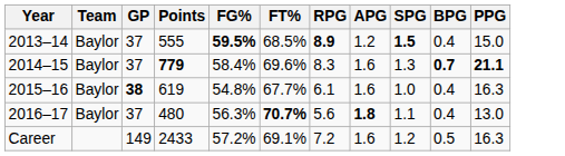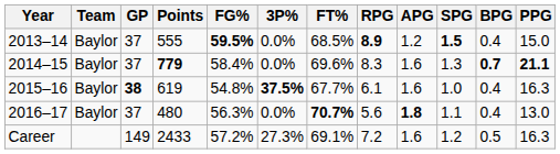+ column: 3P% | 0.0% | 0.0% | 37.5% | 0.0% | 27.3%
